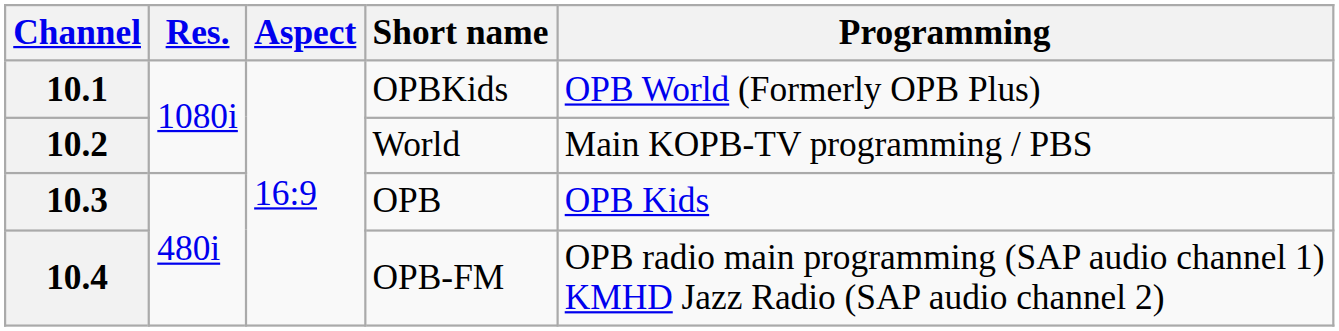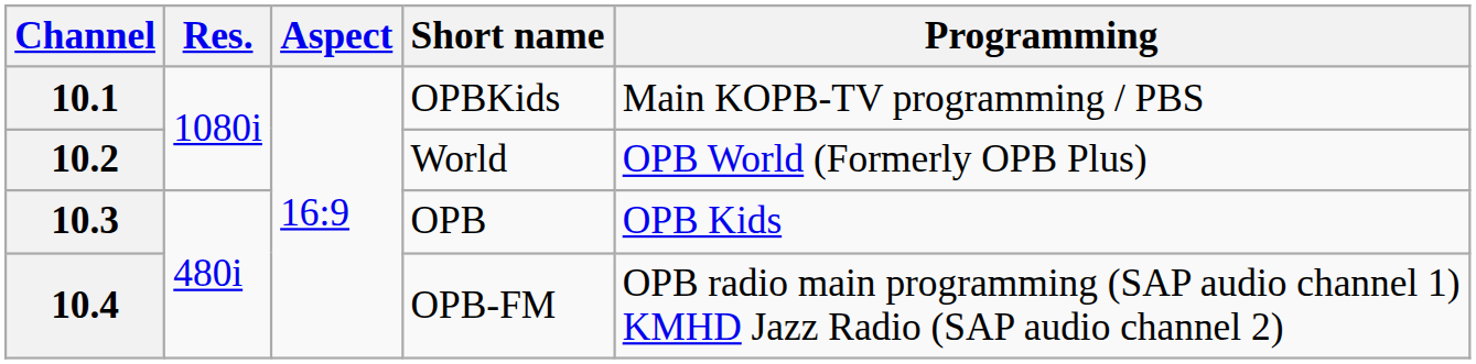10.1 | Programming: OPB World (Formerly OPB Plus) -> Main KOPB-TV programming / PBS
10.2 | Programming: Main KOPB-TV programming / PBS -> OPB World (Formerly OPB Plus)
